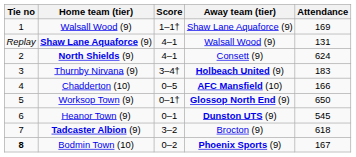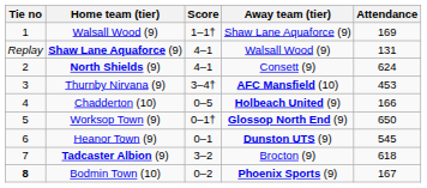Thurnby Nirvana (9) | Away team (tier): Holbeach United (9) -> AFC Mansfield (10)
Thurnby Nirvana (9) | Attendance: 183 -> 453
Chadderton (10) | Away team (tier): AFC Mansfield (10) -> Holbeach United (9)
